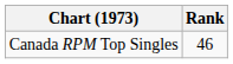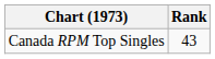Canada RPM Top Singles | Rank: 46 -> 43
